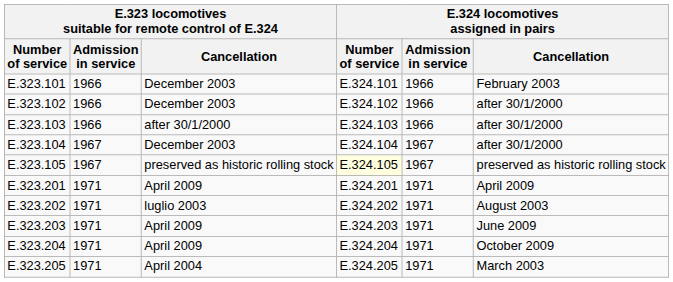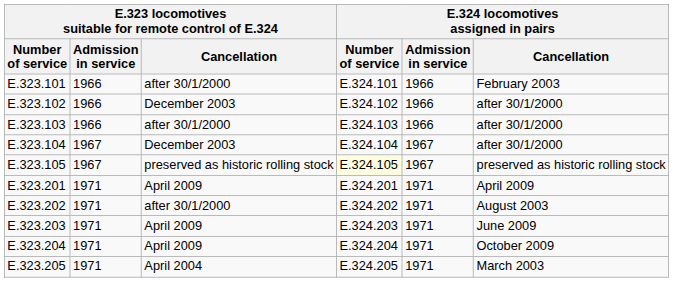E.323.101 | column 3: December 2003 -> after 30/1/2000
E.323.202 | column 3: luglio 2003 -> after 30/1/2000
